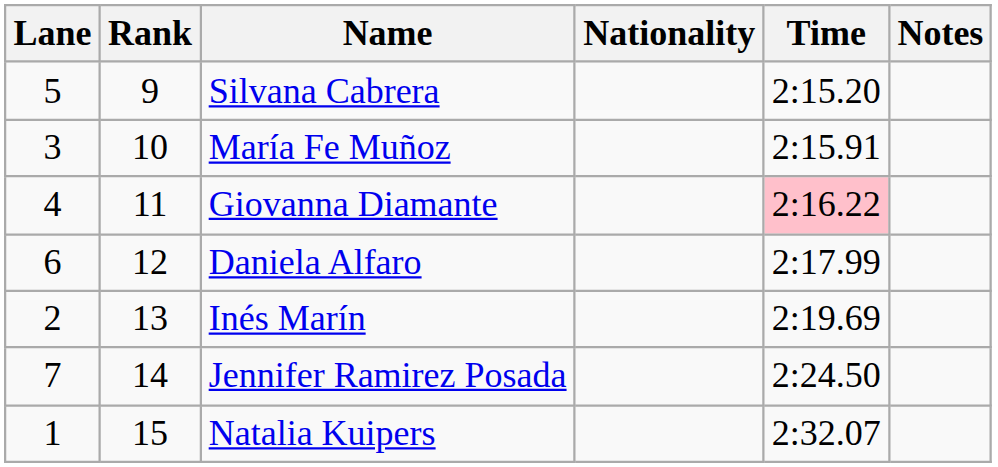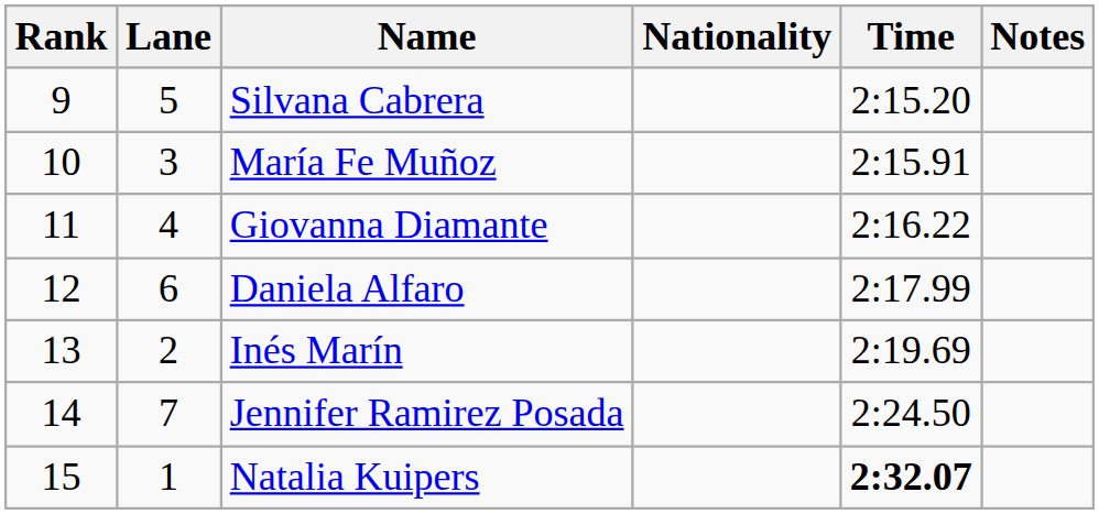columns swapped: Rank <-> Lane
Giovanna Diamante | Time: pink background -> no background
Natalia Kuipers | Time: normal -> bold
